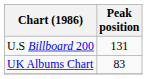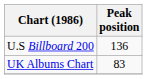U.S Billboard 200 | Peak position: 131 -> 136
